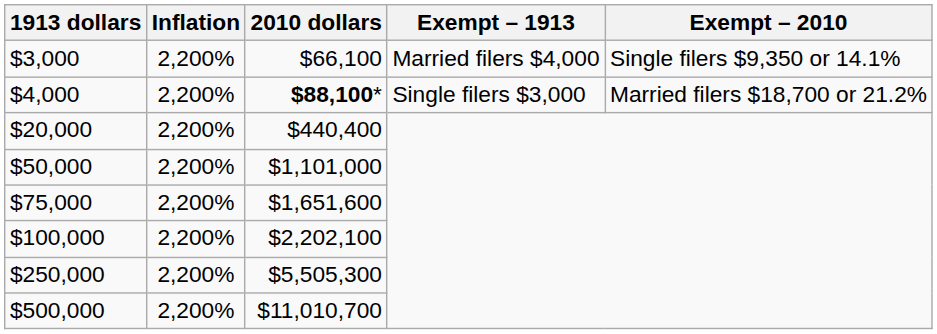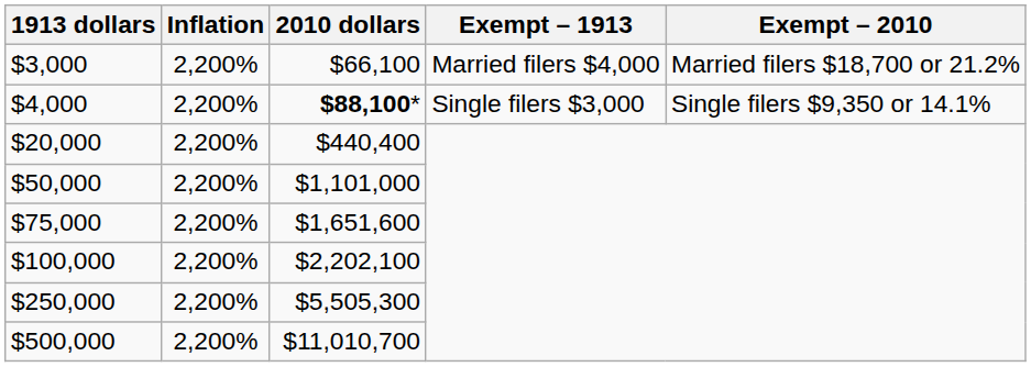$3,000 | Exempt – 2010: Single filers $9,350 or 14.1% -> Married filers $18,700 or 21.2%
$4,000 | Exempt – 2010: Married filers $18,700 or 21.2% -> Single filers $9,350 or 14.1%
